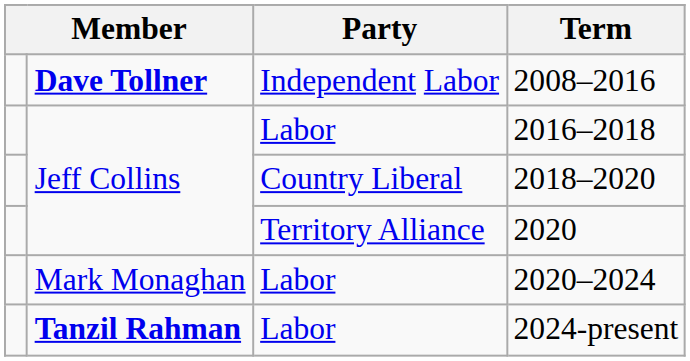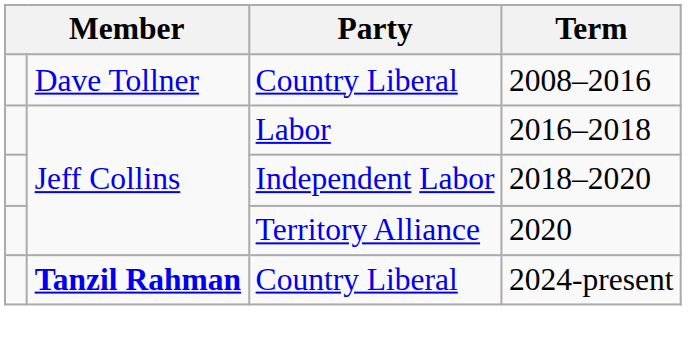2008–2016 | column 2: bold -> normal
2008–2016 | Party: Independent Labor -> Country Liberal
2018–2020 | Party: Country Liberal -> Independent Labor
- row: Mark Monaghan | Labor | 2020–2024
2024-present | Party: Labor -> Country Liberal
